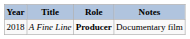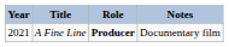A Fine Line | Year: 2018 -> 2021
